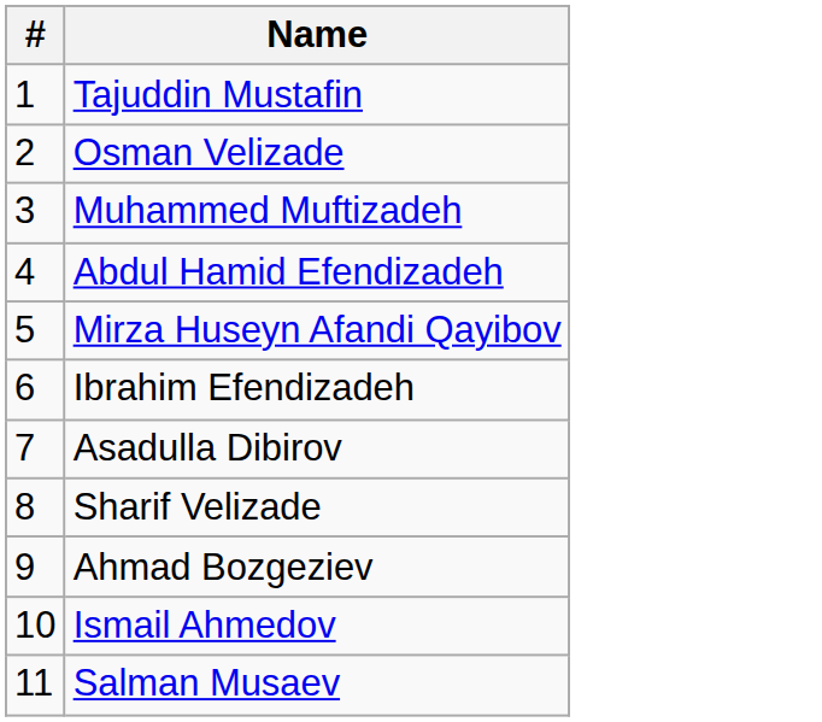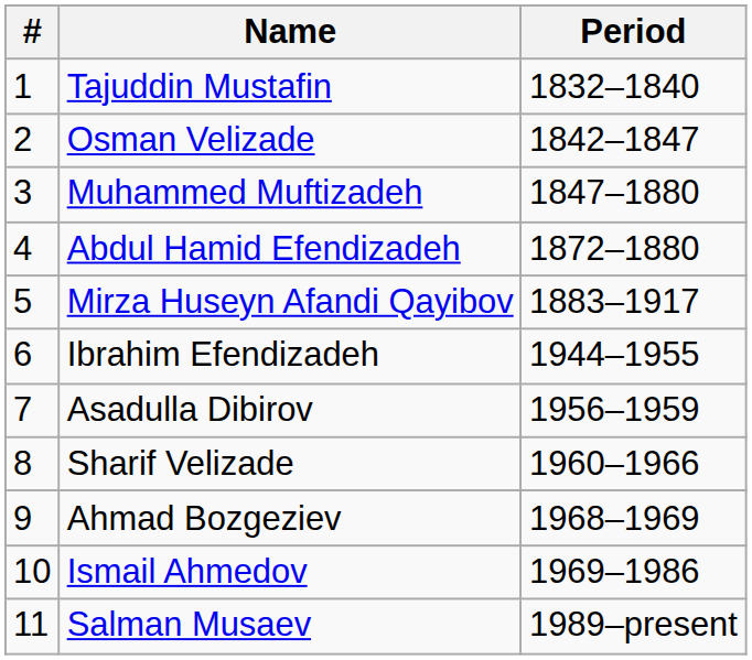+ column: Period | 1832–1840 | 1842–1847 | 1847–1880 | 1872–1880 | 1883–1917 | 1944–1955 | 1956–1959 | 1960–1966 | 1968–1969 | 1969–1986 | 1989–present
